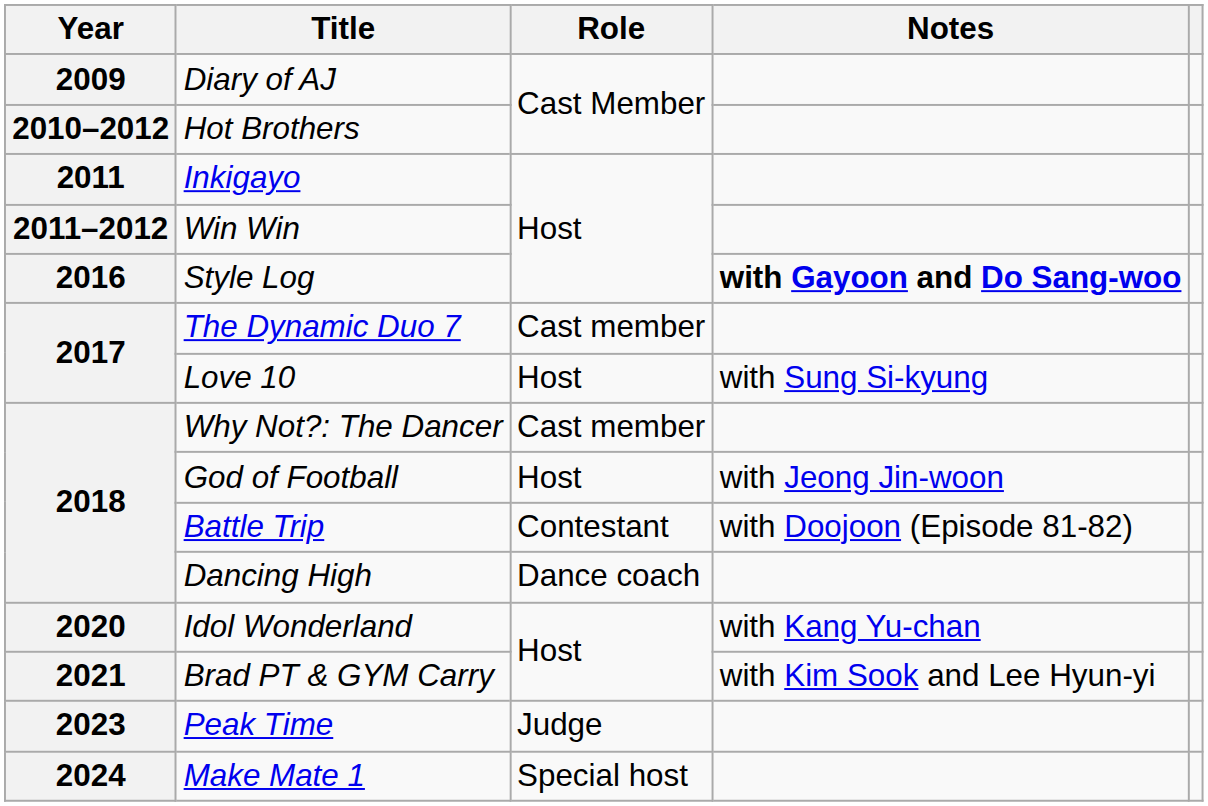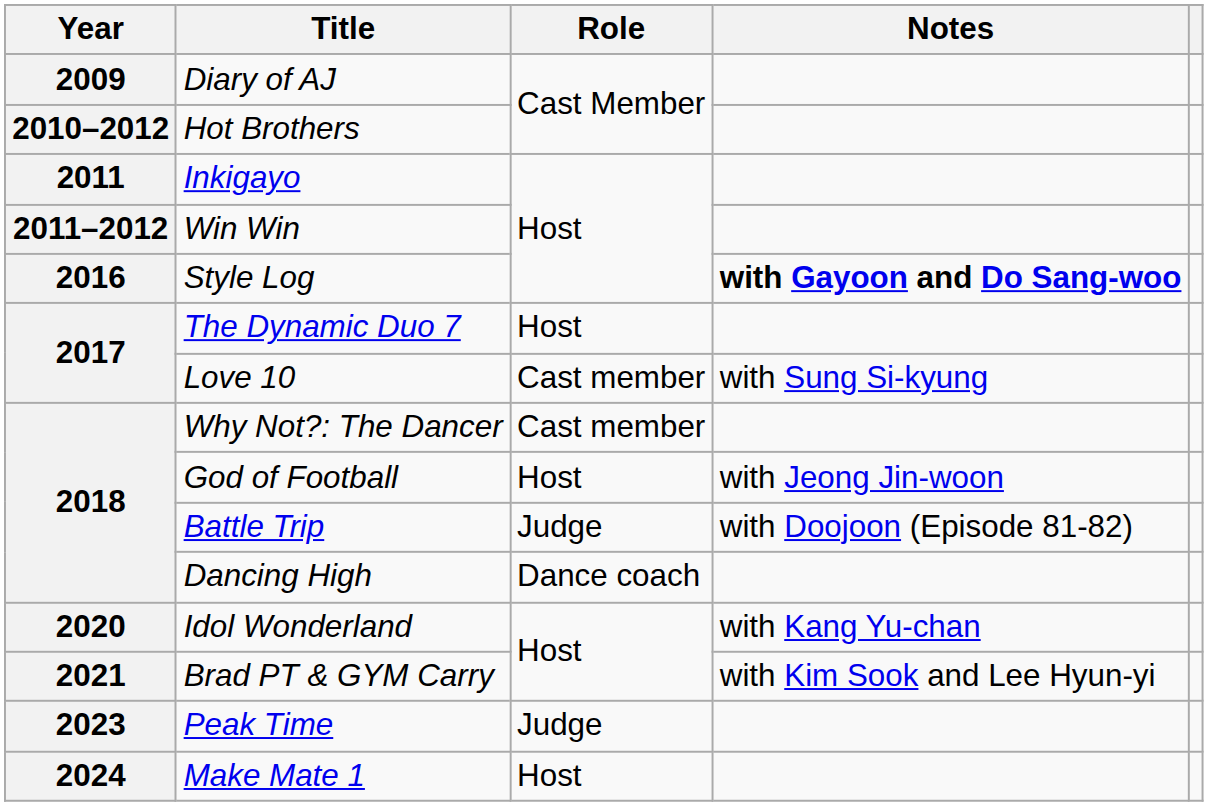The Dynamic Duo 7 | Role: Cast member -> Host
Love 10 | Role: Host -> Cast member
Battle Trip | Role: Contestant -> Judge
Make Mate 1 | Role: Special host -> Host
